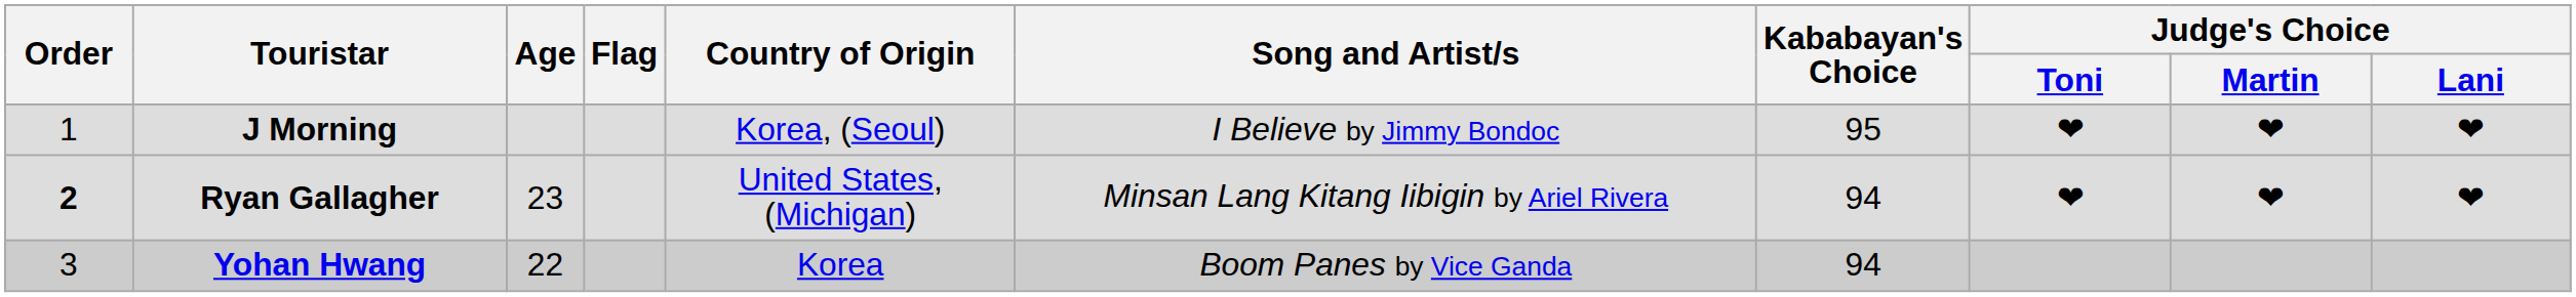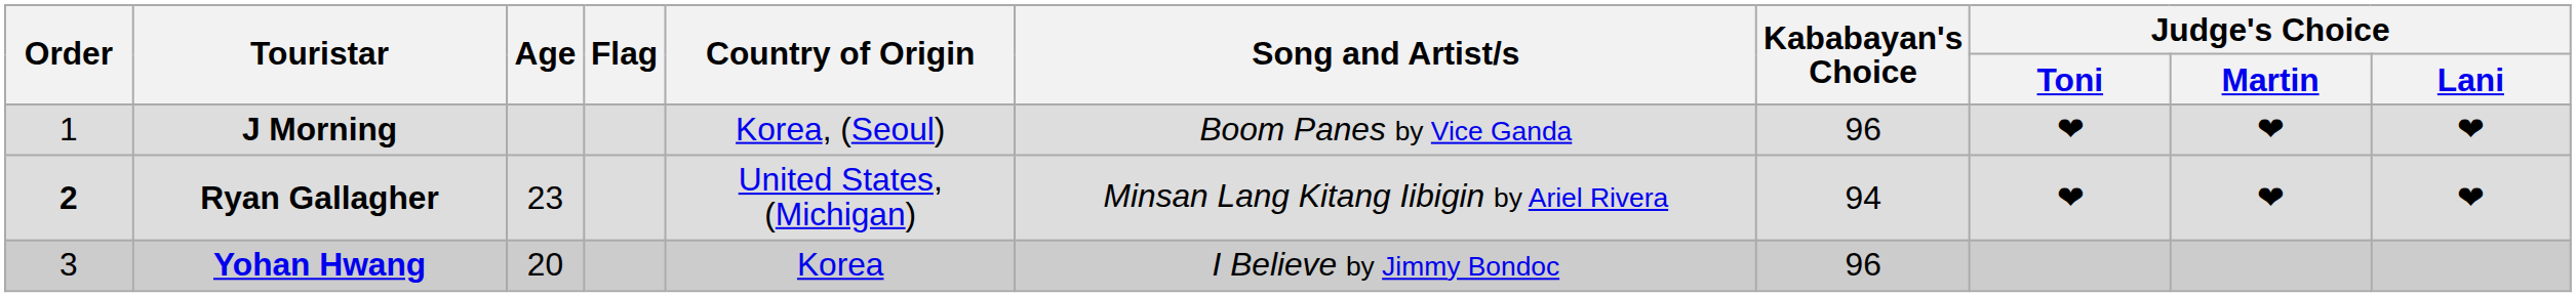J Morning | Song and Artist/s: I Believe by Jimmy Bondoc -> Boom Panes by Vice Ganda
J Morning | Kababayan's Choice: 95 -> 96
Yohan Hwang | Age: 22 -> 20
Yohan Hwang | Song and Artist/s: Boom Panes by Vice Ganda -> I Believe by Jimmy Bondoc
Yohan Hwang | Kababayan's Choice: 94 -> 96
